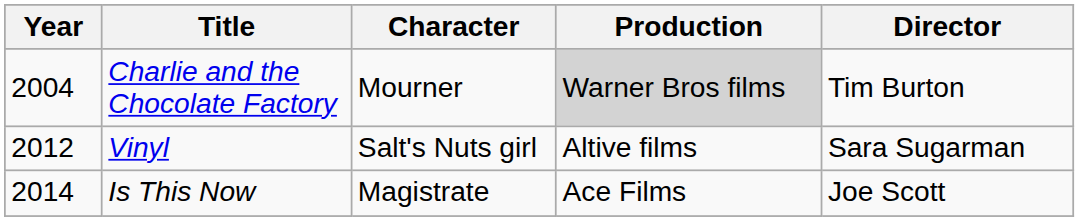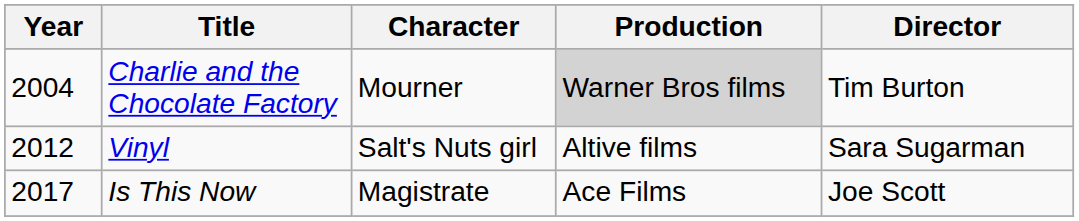Is This Now | Year: 2014 -> 2017
